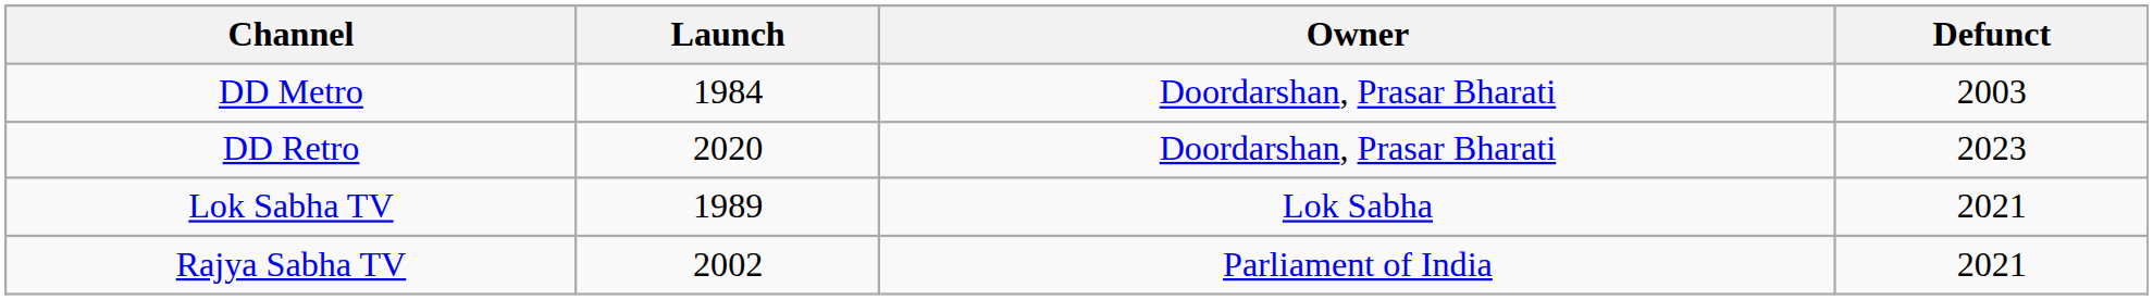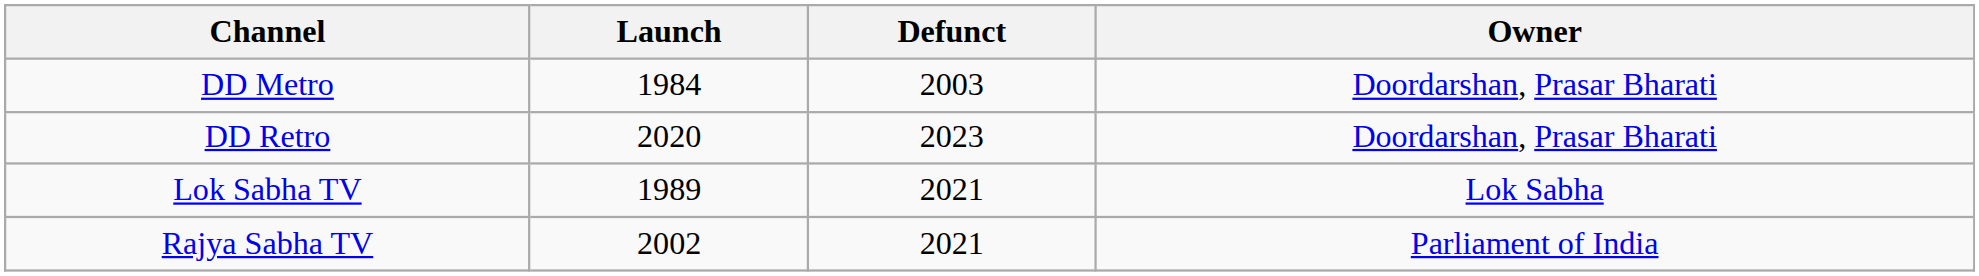columns swapped: Defunct <-> Owner
